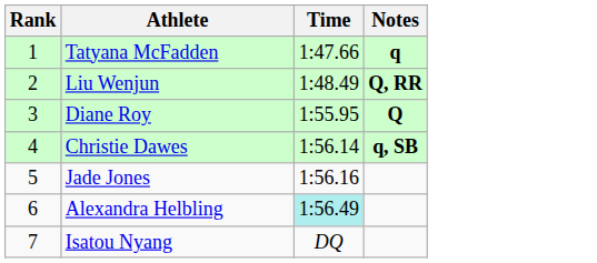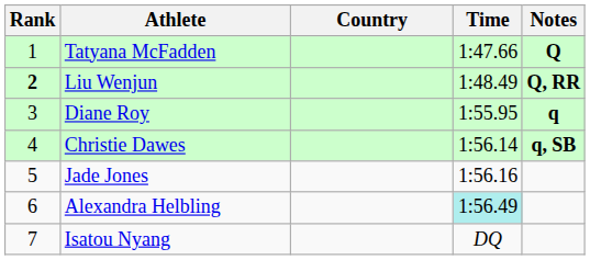+ column: Country
Tatyana McFadden | Notes: q -> Q
Liu Wenjun | Rank: normal -> bold
Diane Roy | Notes: Q -> q
